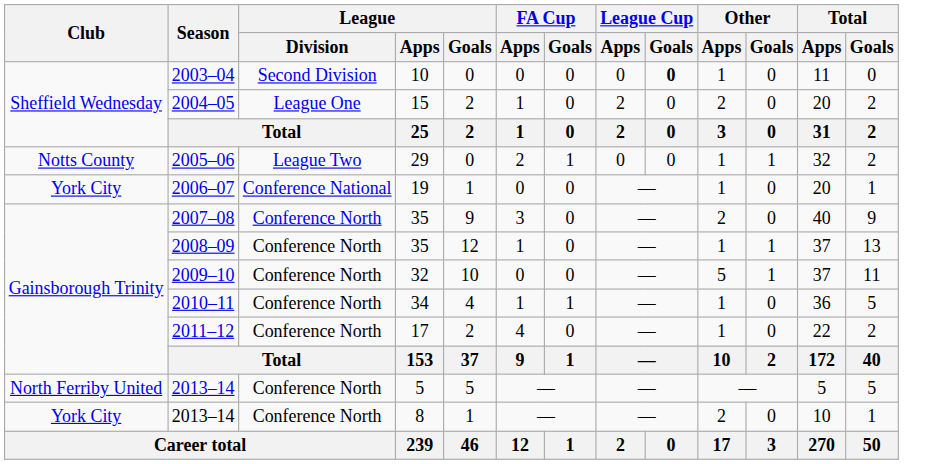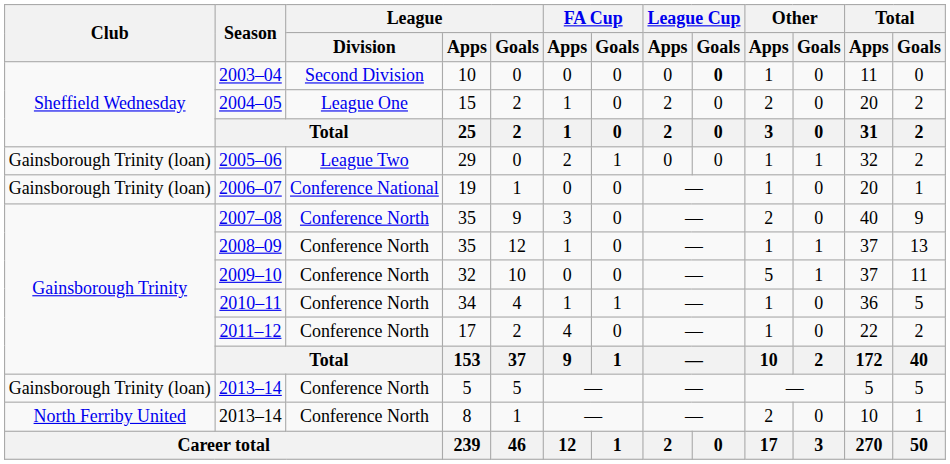2005–06 | Club: Notts County -> Gainsborough Trinity (loan)
2006–07 | Club: York City -> Gainsborough Trinity (loan)
2013–14 / 5 | Club: North Ferriby United -> Gainsborough Trinity (loan)
2013–14 / 8 | Club: York City -> North Ferriby United
